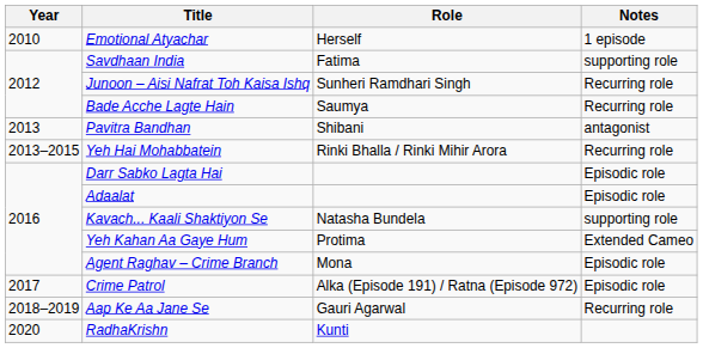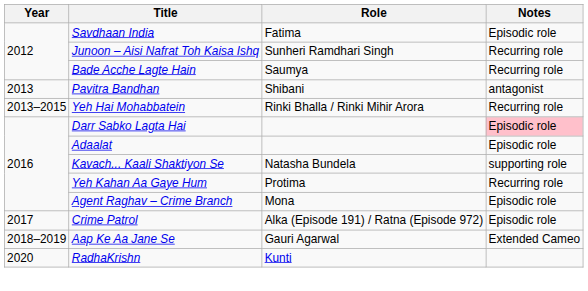- row: 2010 | Emotional Atyachar | Herself | 1 episode
Savdhaan India | Notes: supporting role -> Episodic role
Darr Sabko Lagta Hai | Notes: no background -> pink background
Yeh Kahan Aa Gaye Hum | Notes: Extended Cameo -> Recurring role
Aap Ke Aa Jane Se | Notes: Recurring role -> Extended Cameo
